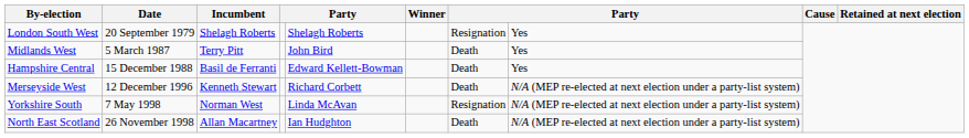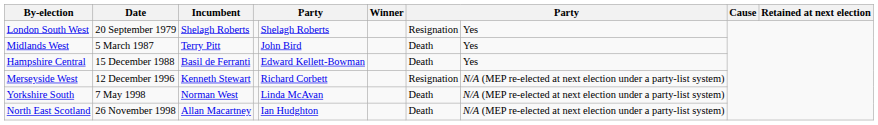Merseyside West | column 7: Death -> Resignation
Yorkshire South | column 7: Resignation -> Death
